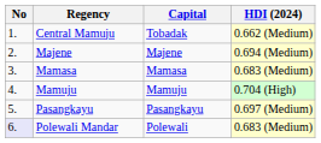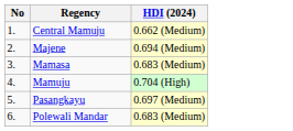- column: Capital | Tobadak | Majene | Mamasa | Mamuju | Pasangkayu | Polewali
Polewali Mandar | No: lavender background -> no background
